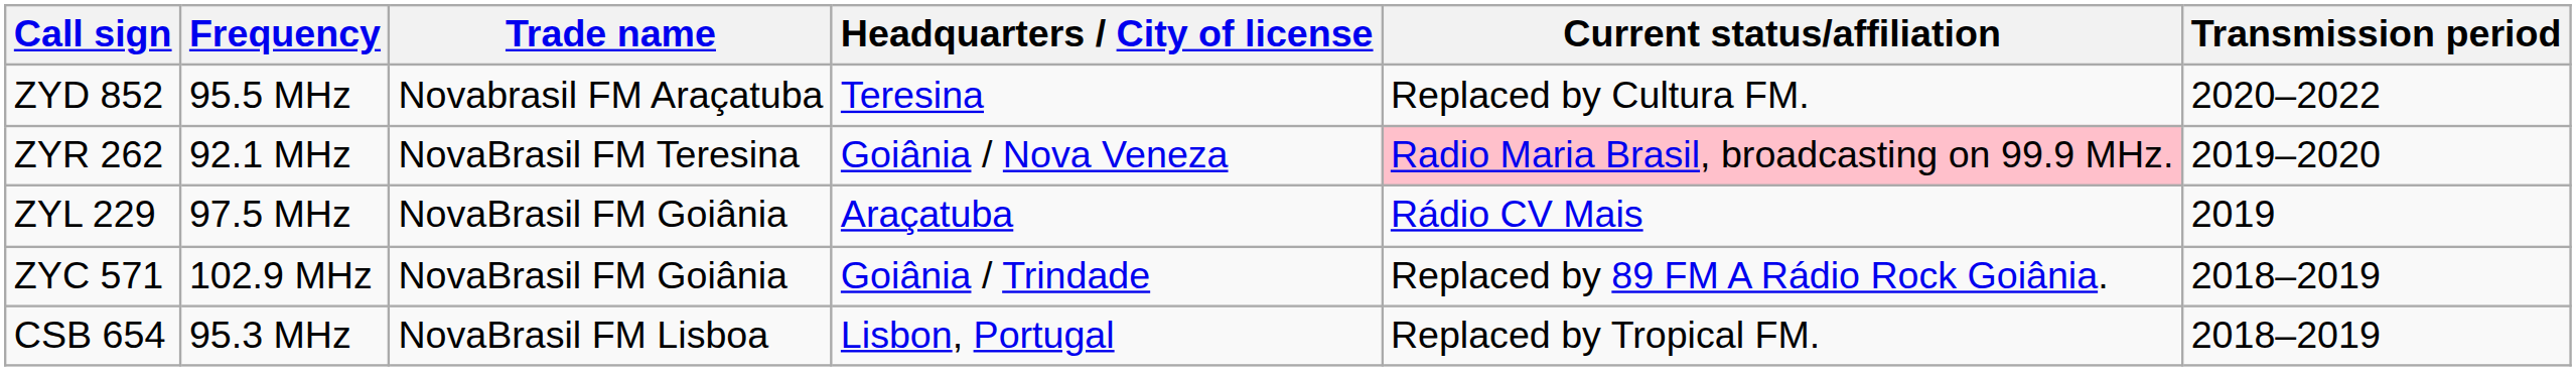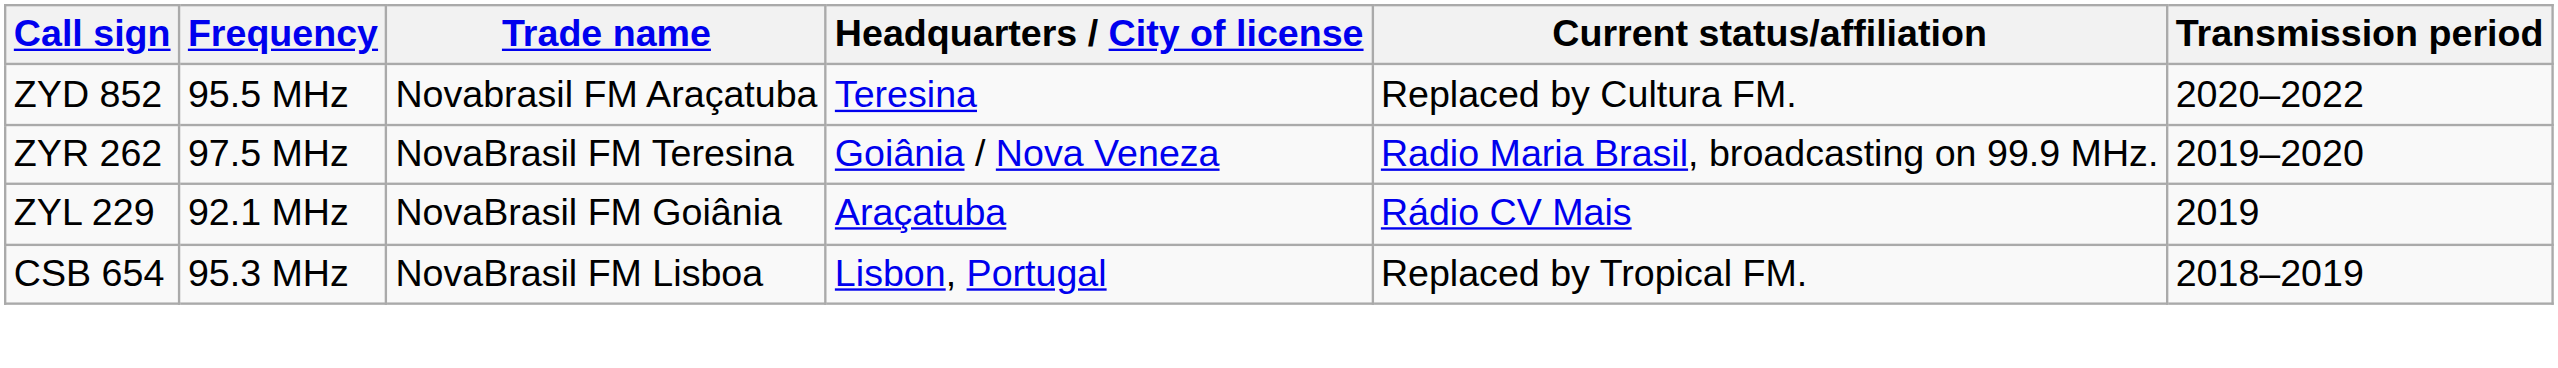ZYR 262 | Frequency: 92.1 MHz -> 97.5 MHz
ZYR 262 | Current status/affiliation: pink background -> no background
ZYL 229 | Frequency: 97.5 MHz -> 92.1 MHz
- row: ZYC 571 | 102.9 MHz | NovaBrasil FM Goiânia | Goiânia / Trindade | Replaced by 89 FM A Rádio Rock Goiânia. | 2018–2019
